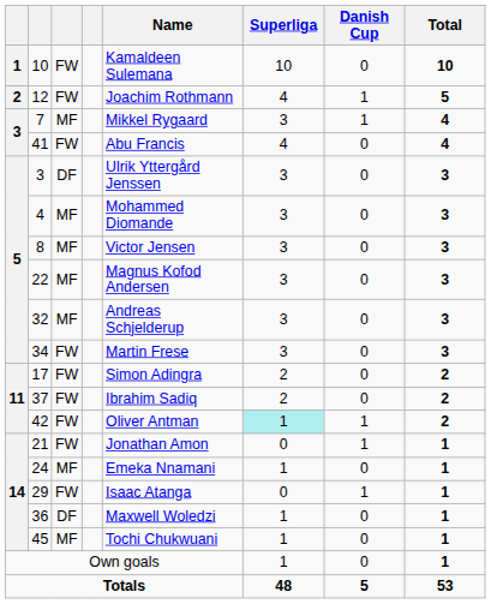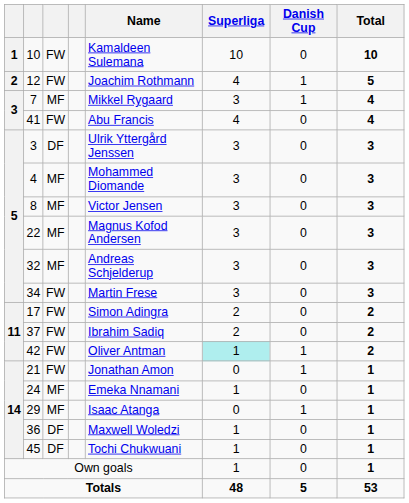29 | column 3: FW -> MF
45 | column 3: MF -> DF
